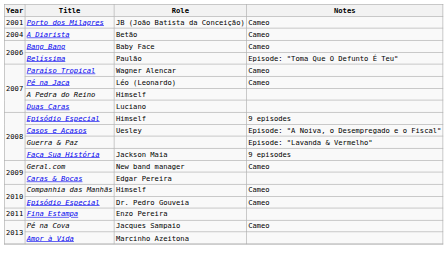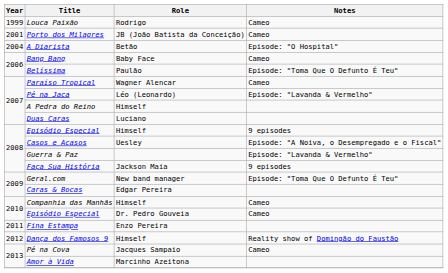+ row: 1999 | Louca Paixão | Rodrigo | Cameo
A Diarista | Notes: Cameo -> Episode: "O Hospital"
Pé na Jaca | Notes: Cameo -> Episode: "Lavanda & Vermelho"
Geral.com | Notes: Cameo -> Episode: "Toma Que O Defunto É Teu"
+ row: 2012 | Dança dos Famosos 9 | Himself | Reality show of Domingão do Faustão
